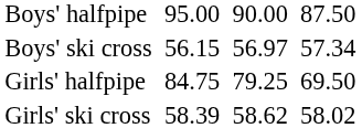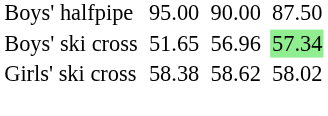Boys' ski cross | column 3: 56.15 -> 51.65
Boys' ski cross | column 5: 56.97 -> 56.96
Boys' ski cross | column 7: no background -> lightgreen background
- row: Girls' halfpipe | 84.75 | 79.25 | 69.50
Girls' ski cross | column 3: 58.39 -> 58.38
